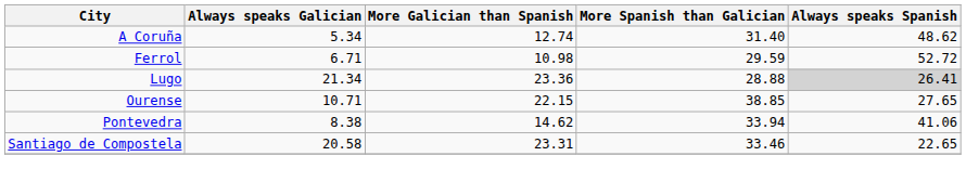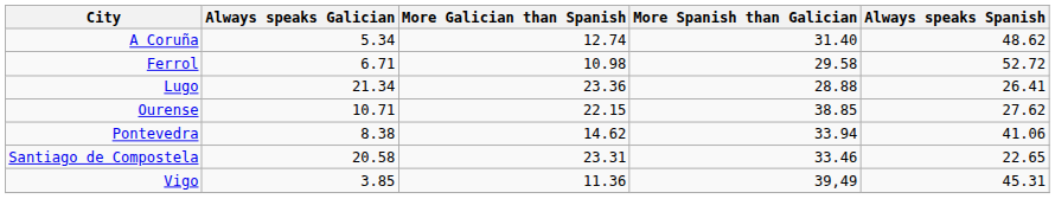Ferrol | More Spanish than Galician: 29.59 -> 29.58
Lugo | Always speaks Spanish: lightgrey background -> no background
Ourense | Always speaks Spanish: 27.65 -> 27.62
+ row: Vigo | 3.85 | 11.36 | 39,49 | 45.31
